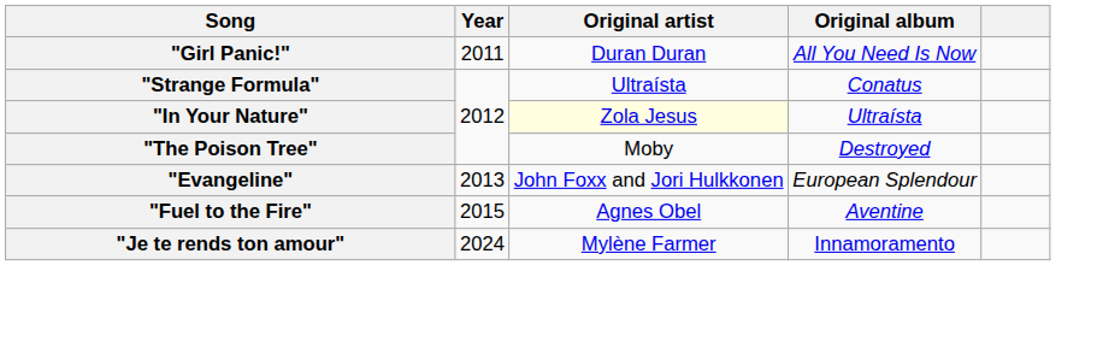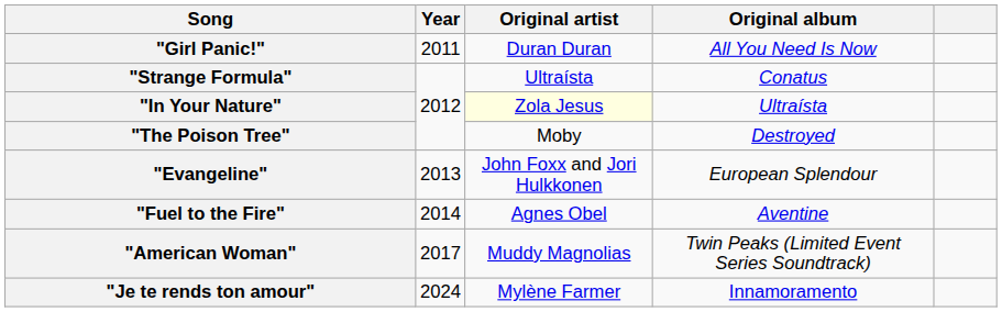"Fuel to the Fire" | Year: 2015 -> 2014
+ row: "American Woman" | 2017 | Muddy Magnolias | Twin Peaks (Limited Event Series Soundtrack)
